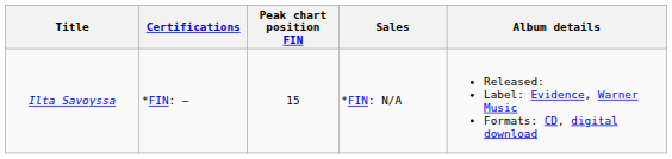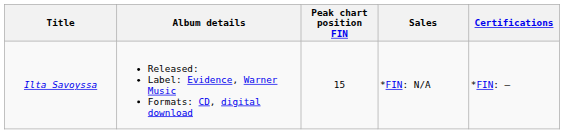columns swapped: Album details <-> Certifications
